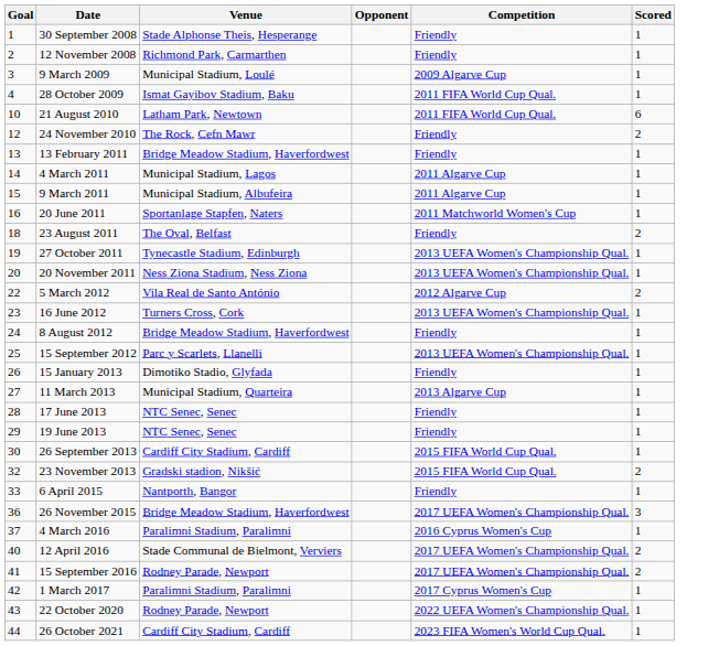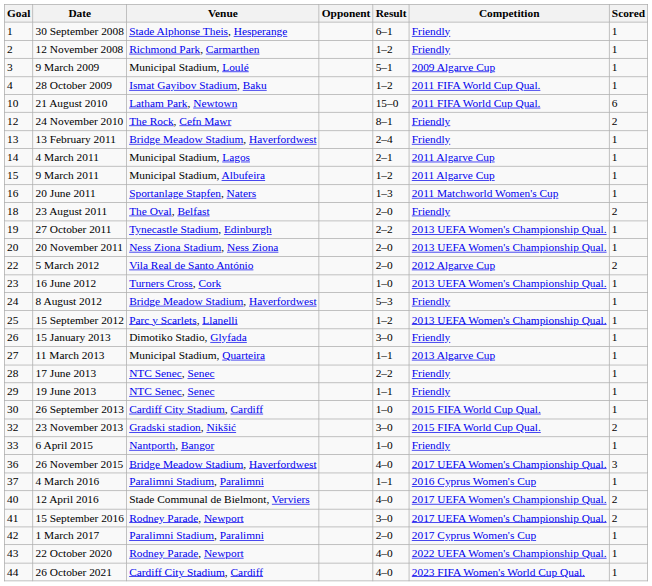+ column: Result | 6–1 | 1–2 | 5–1 | 1–2 | 15–0 | 8–1 | 2–4 | 2–1 | 1–2 | 1–3 | 2–0 | 2–2 | 2–0 | 2–0 | 1–0 | 5–3 | 1–2 | 3–0 | 1–1 | 2–2 | 1–1 | 1–0 | 3–0 | 1–0 | 4–0 | 1–1 | 4–0 | 3–0 | 2–0 | 4–0 | 4–0
